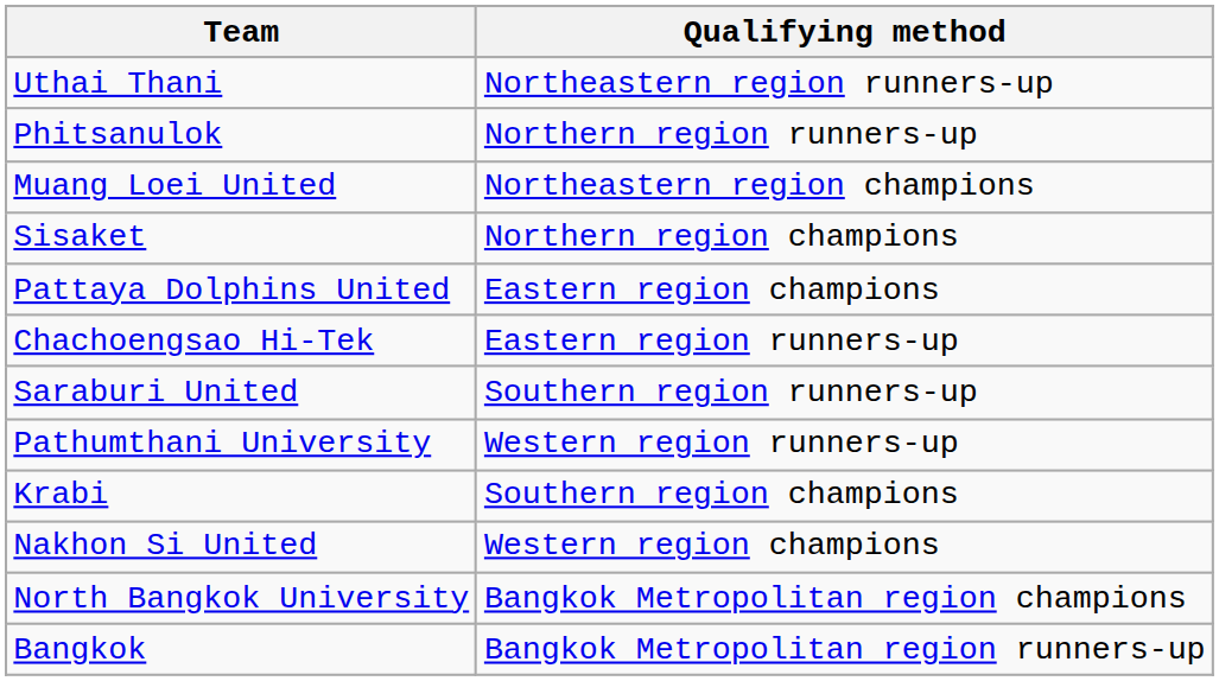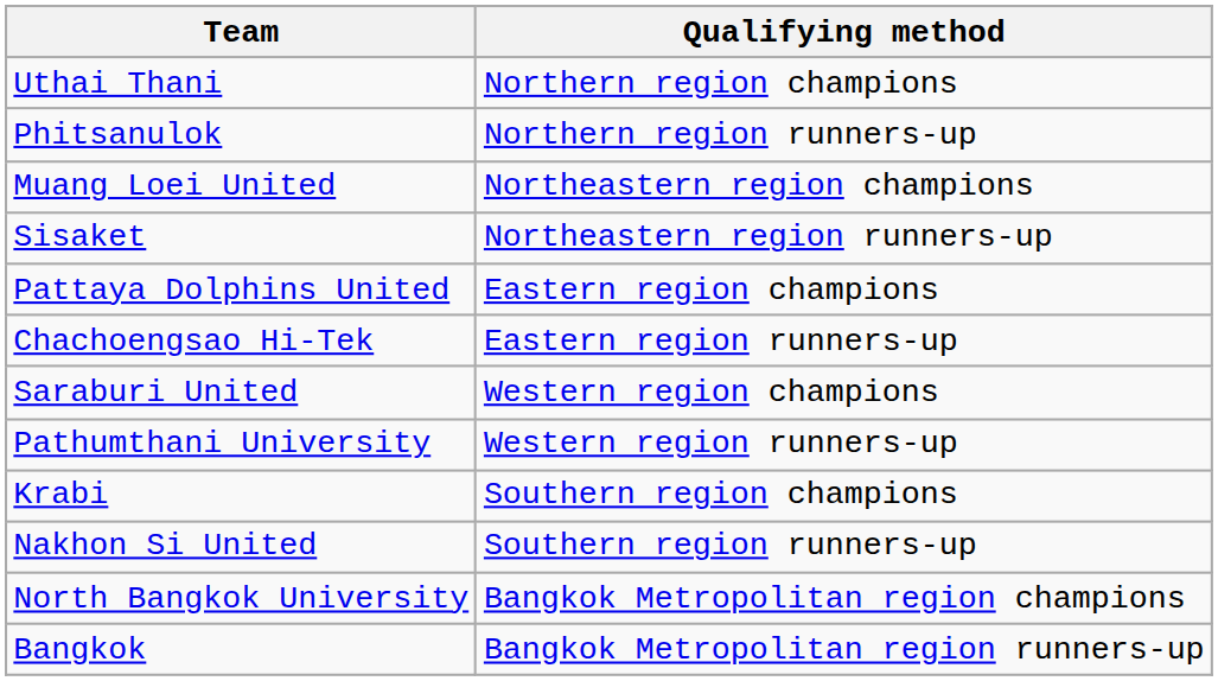Uthai Thani | Qualifying method: Northeastern region runners-up -> Northern region champions
Sisaket | Qualifying method: Northern region champions -> Northeastern region runners-up
Saraburi United | Qualifying method: Southern region runners-up -> Western region champions
Nakhon Si United | Qualifying method: Western region champions -> Southern region runners-up
